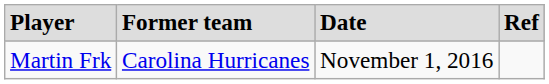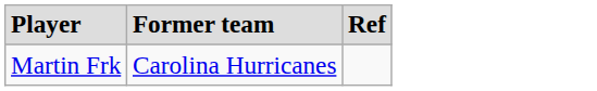- column: Date | November 1, 2016
